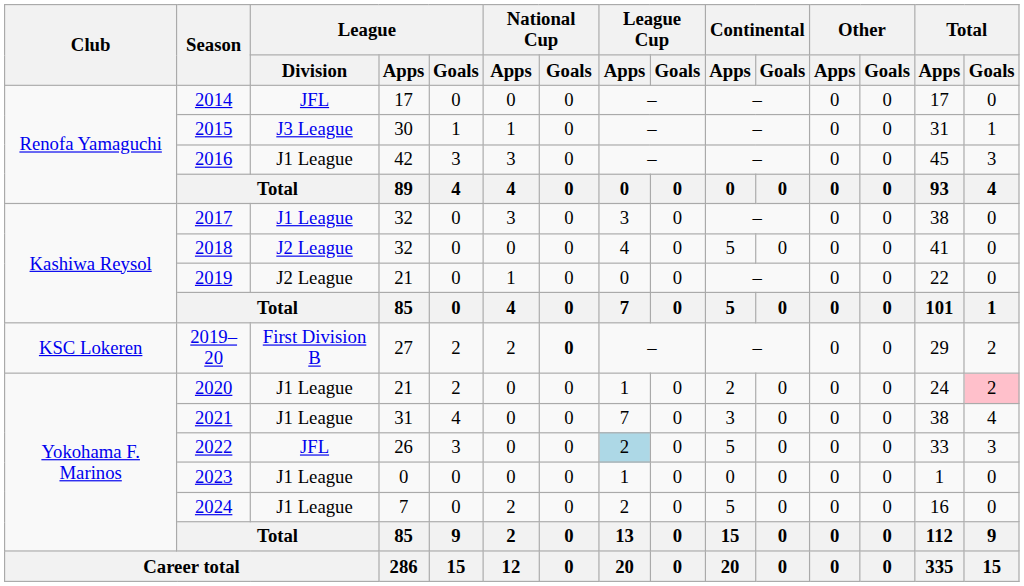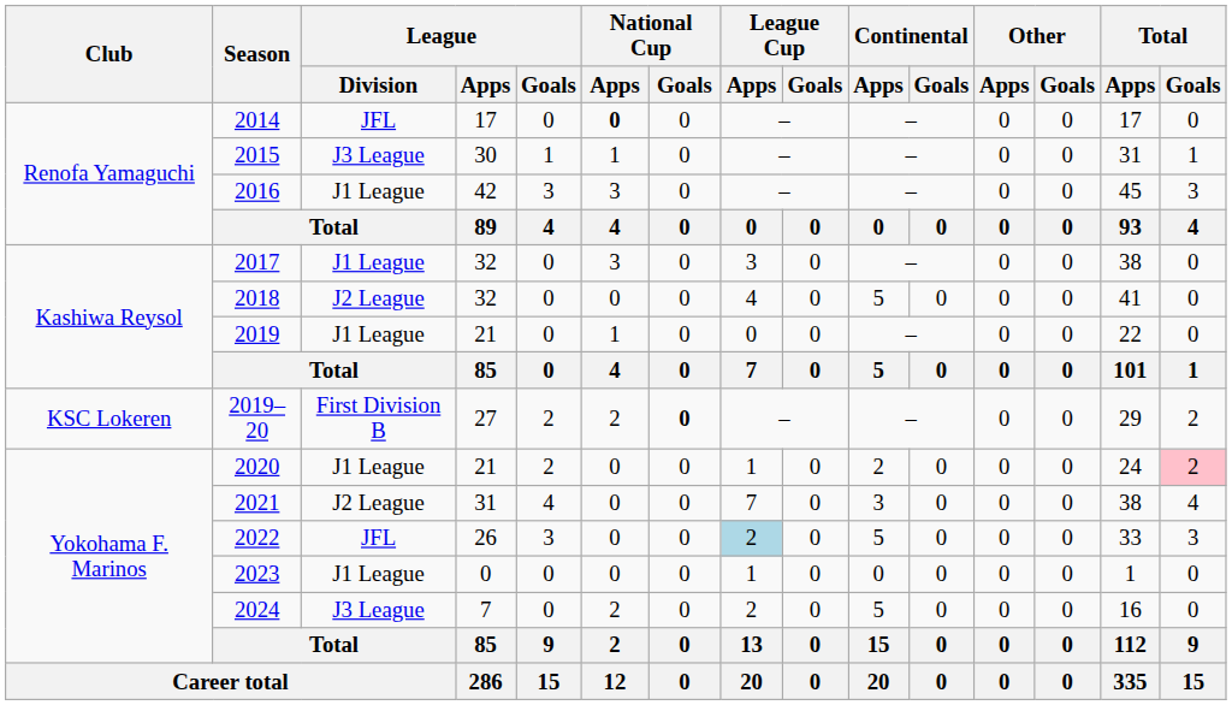2014 | National Cup / Apps: normal -> bold
2019 | League / Division: J2 League -> J1 League
2021 | League / Division: J1 League -> J2 League
2024 | League / Division: J1 League -> J3 League
